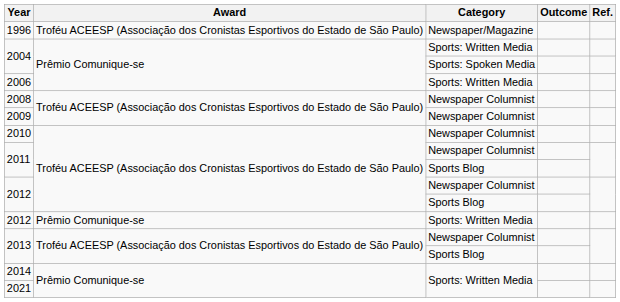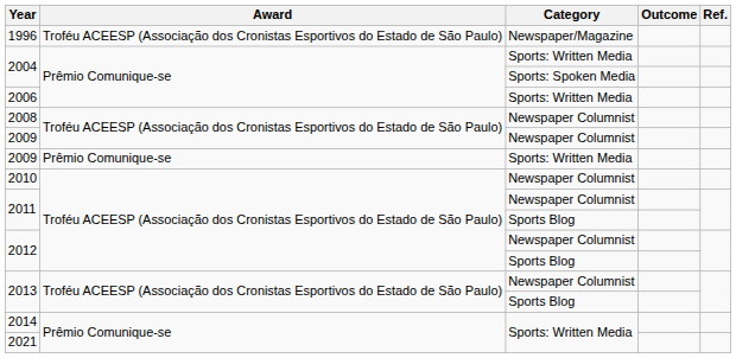+ row: 2009 | Prêmio Comunique-se | Sports: Written Media
- row: 2012 | Prêmio Comunique-se | Sports: Written Media
